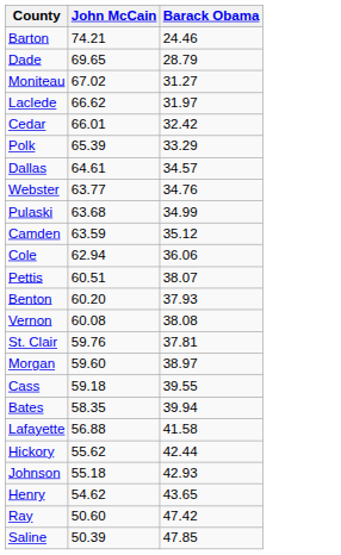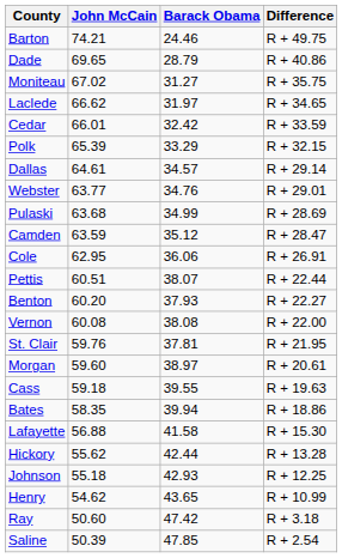+ column: Difference | R + 49.75 | R + 40.86 | R + 35.75 | R + 34.65 | R + 33.59 | R + 32.15 | R + 29.14 | R + 29.01 | R + 28.69 | R + 28.47 | R + 26.91 | R + 22.44 | R + 22.27 | R + 22.00 | R + 21.95 | R + 20.61 | R + 19.63 | R + 18.86 | R + 15.30 | R + 13.28 | R + 12.25 | R + 10.99 | R + 3.18 | R + 2.54
Cole | John McCain: 62.94 -> 62.95
